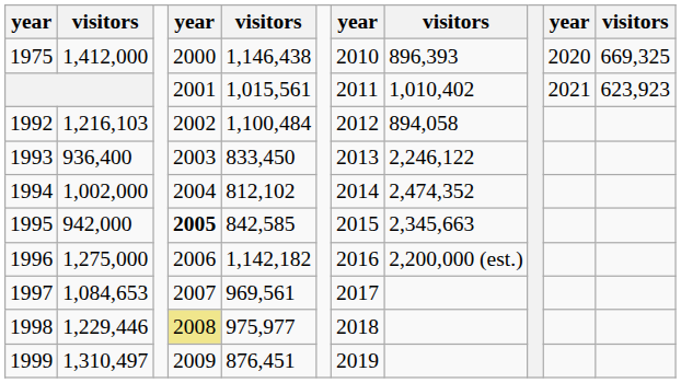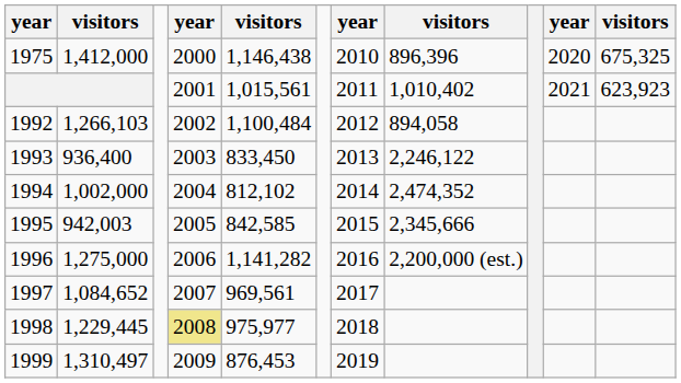1975 | column 8: 896,393 -> 896,396
1975 | column 11: 669,325 -> 675,325
1992 | column 2: 1,216,103 -> 1,266,103
1995 | column 2: 942,000 -> 942,003
1995 | column 4: bold -> normal
1995 | column 8: 2,345,663 -> 2,345,666
1996 | column 5: 1,142,182 -> 1,141,282
1997 | column 2: 1,084,653 -> 1,084,652
1998 | column 2: 1,229,446 -> 1,229,445
1999 | column 5: 876,451 -> 876,453
